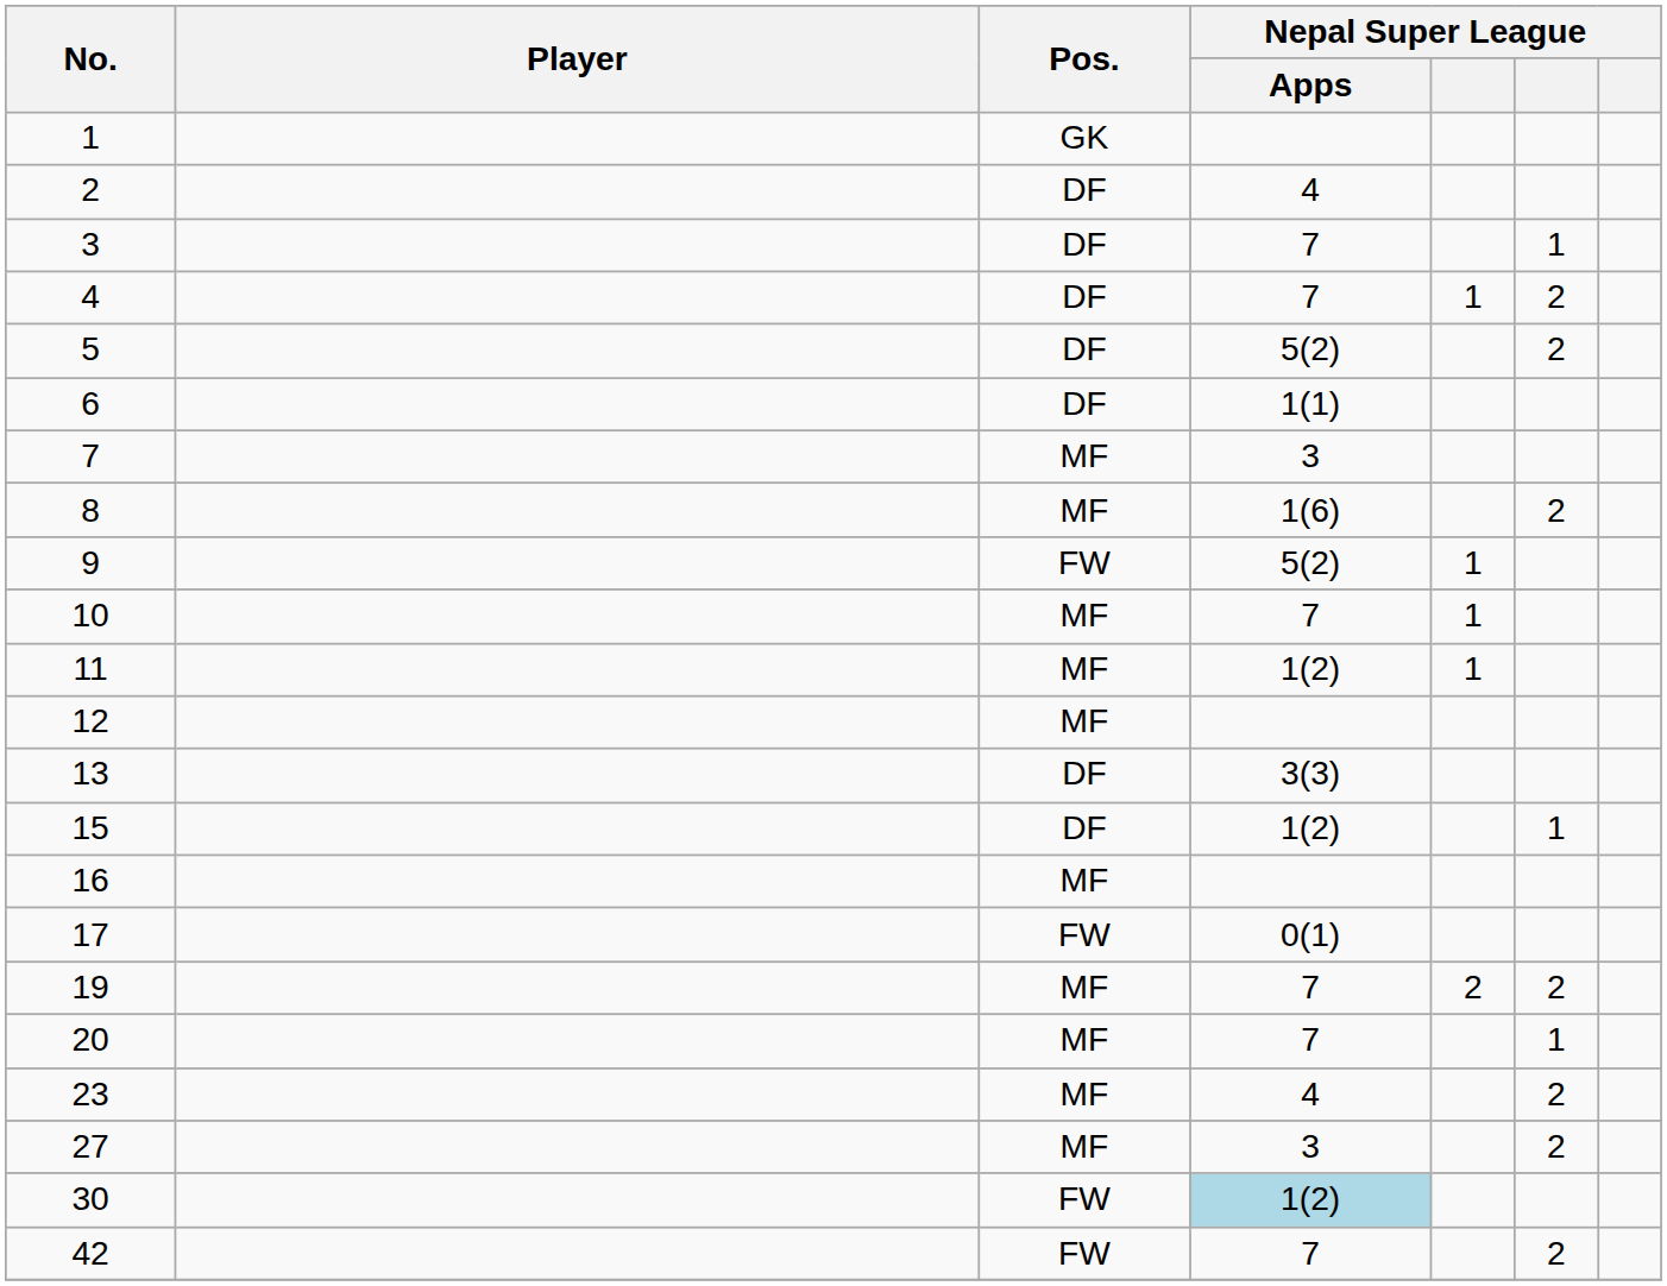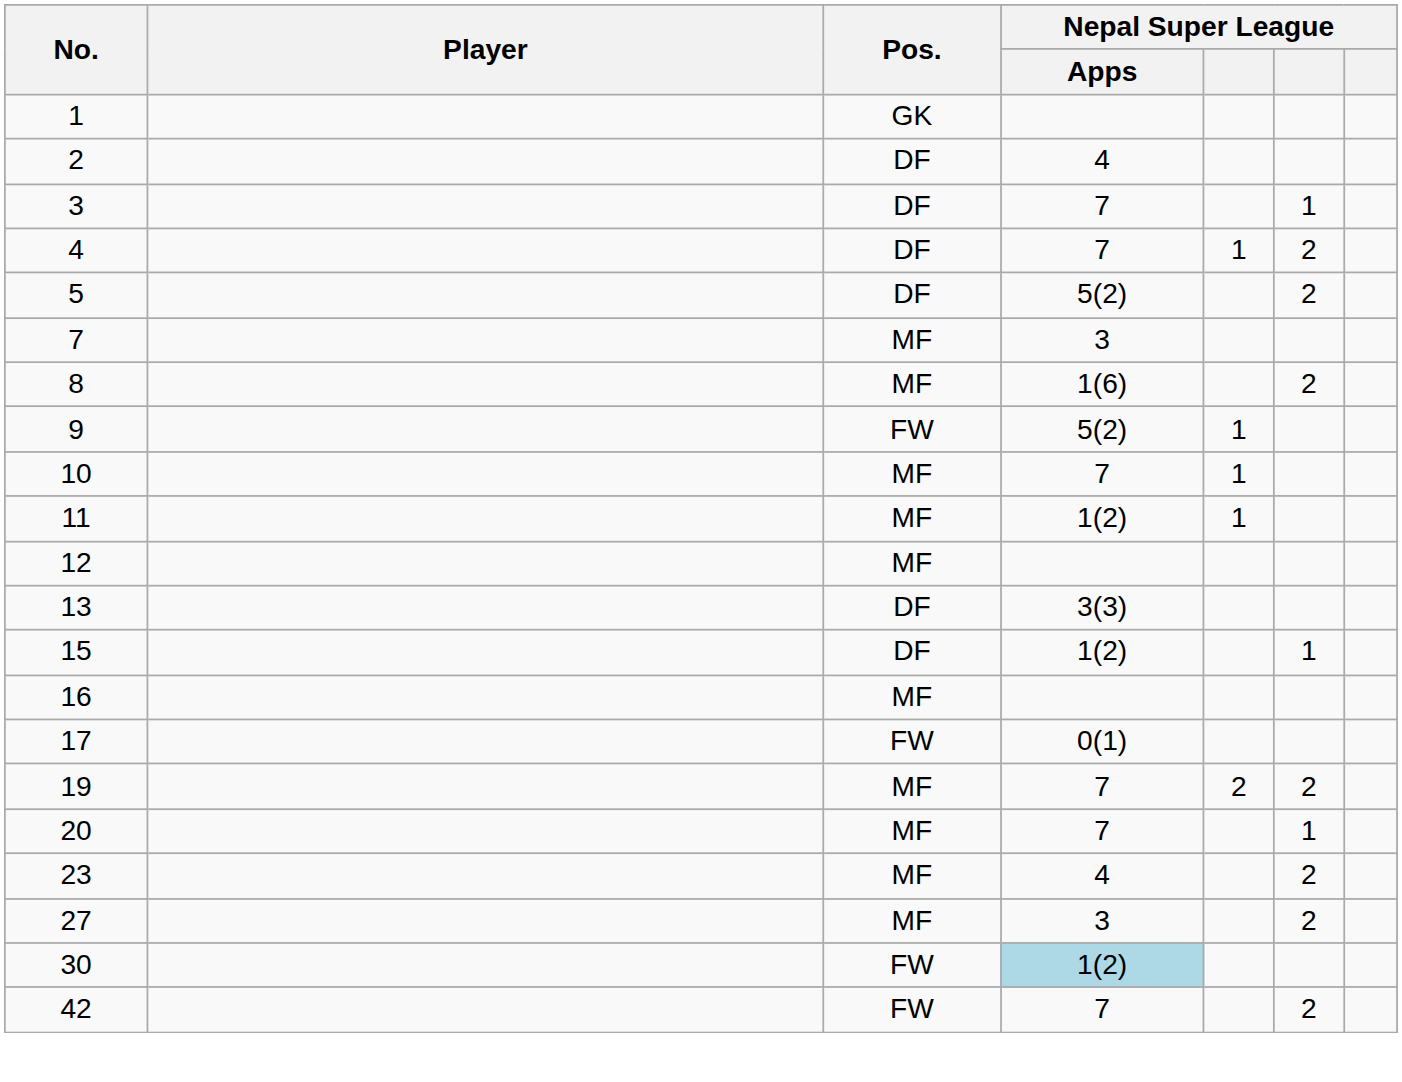- row: 6 | DF | 1(1)
